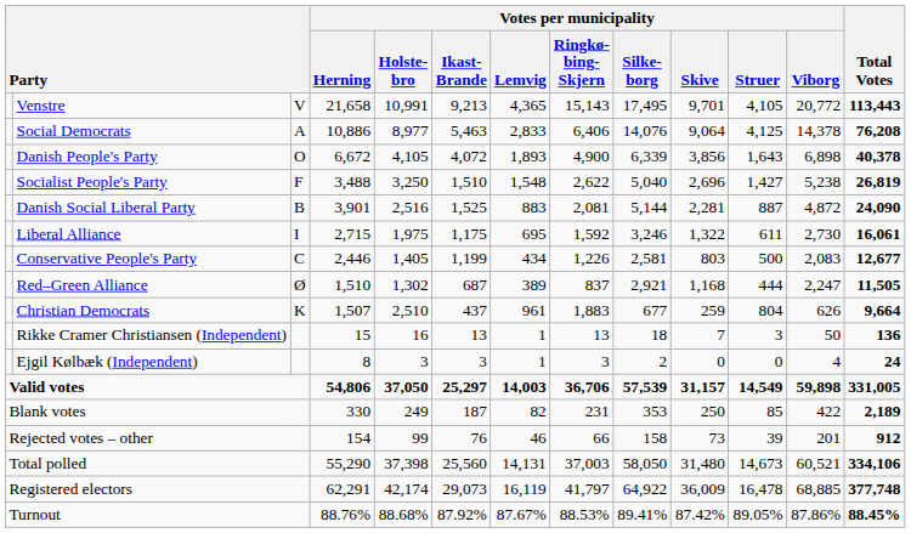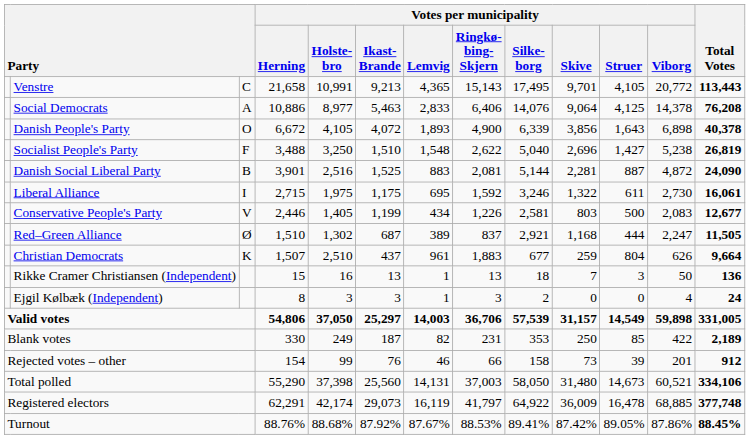Venstre | column 3: V -> C
Conservative People's Party | column 3: C -> V
